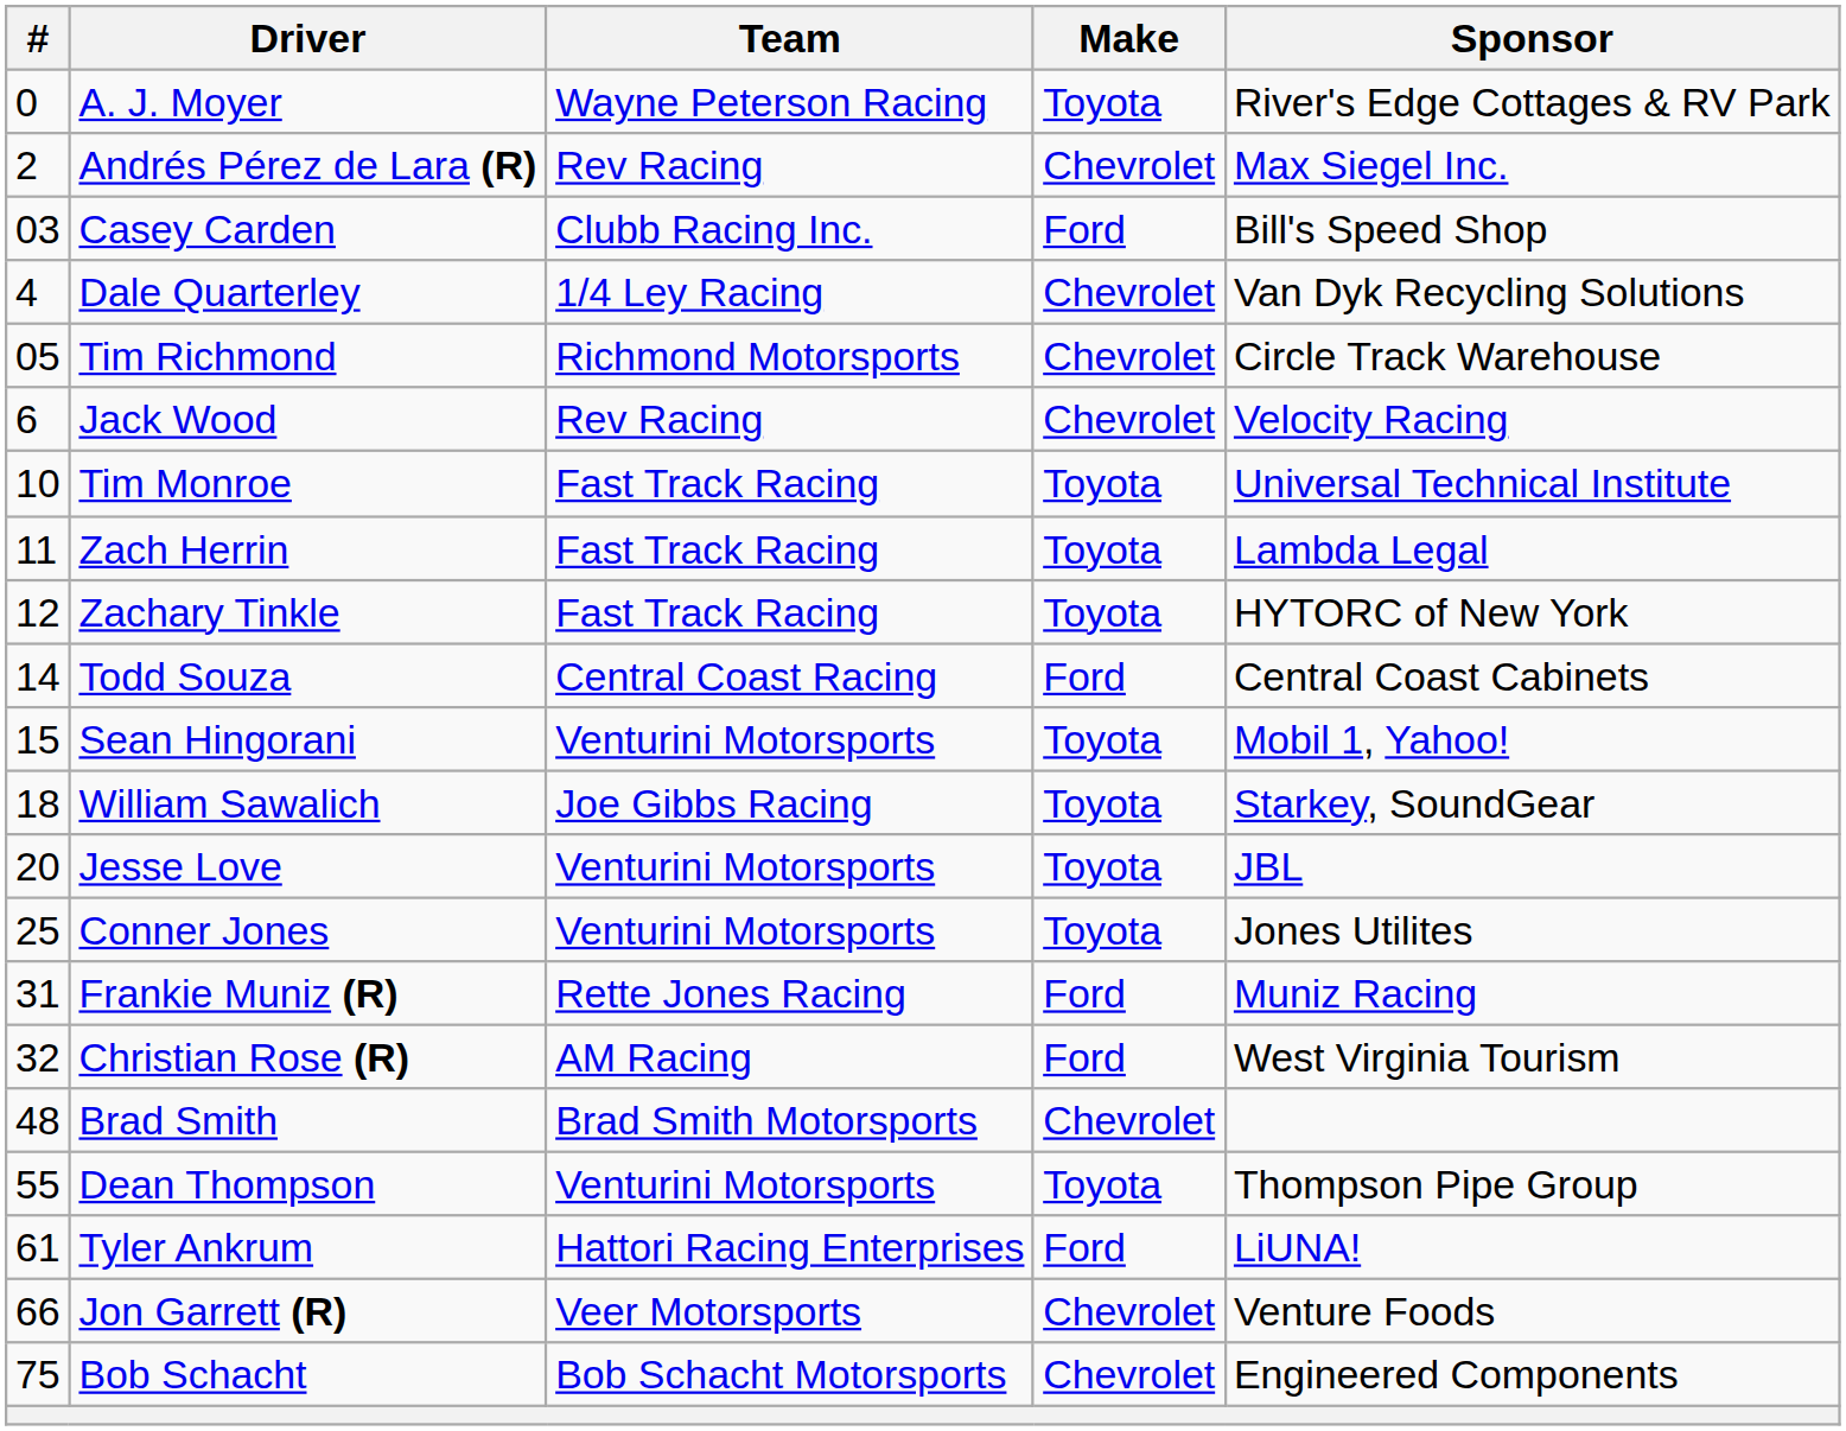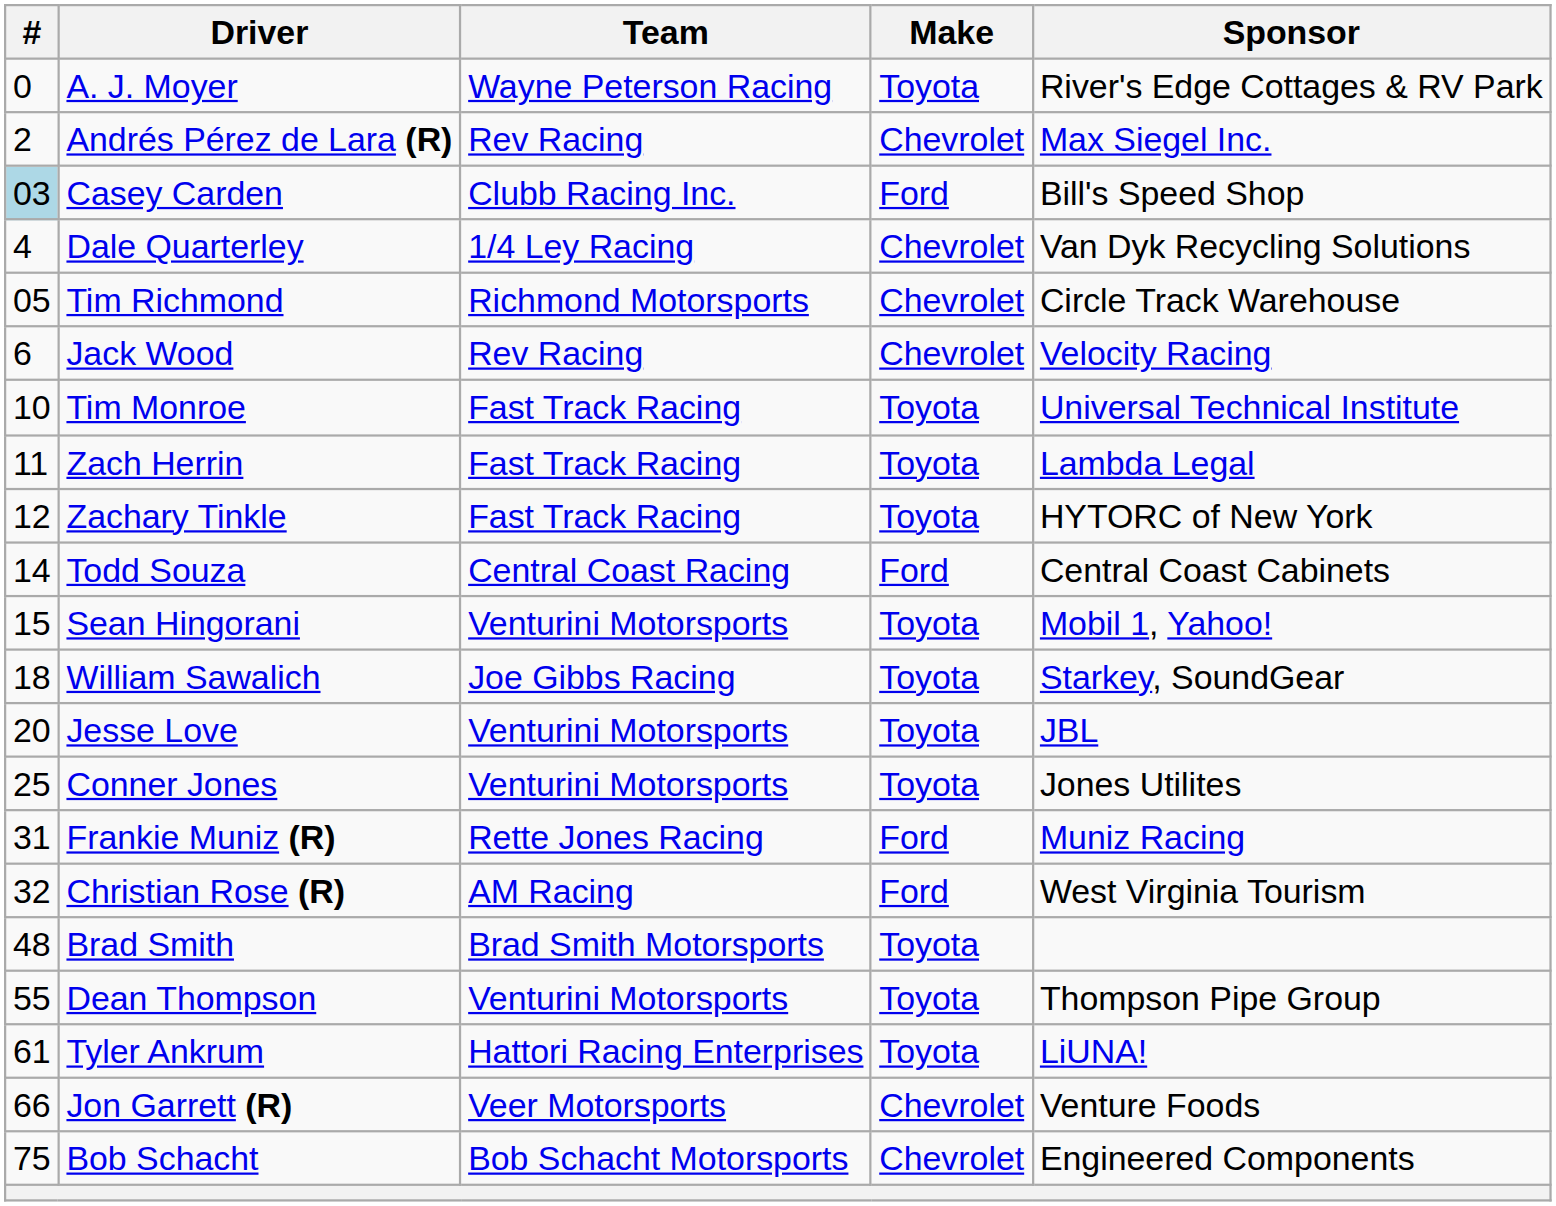Casey Carden | #: no background -> lightblue background
Brad Smith | Make: Chevrolet -> Toyota
Tyler Ankrum | Make: Ford -> Toyota
